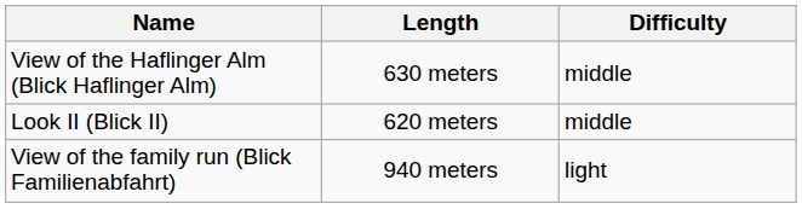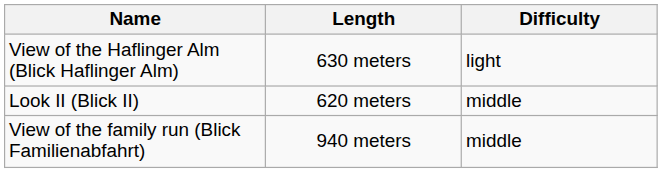View of the Haflinger Alm (Blick Haflinger Alm) | Difficulty: middle -> light
View of the family run (Blick Familienabfahrt) | Difficulty: light -> middle
